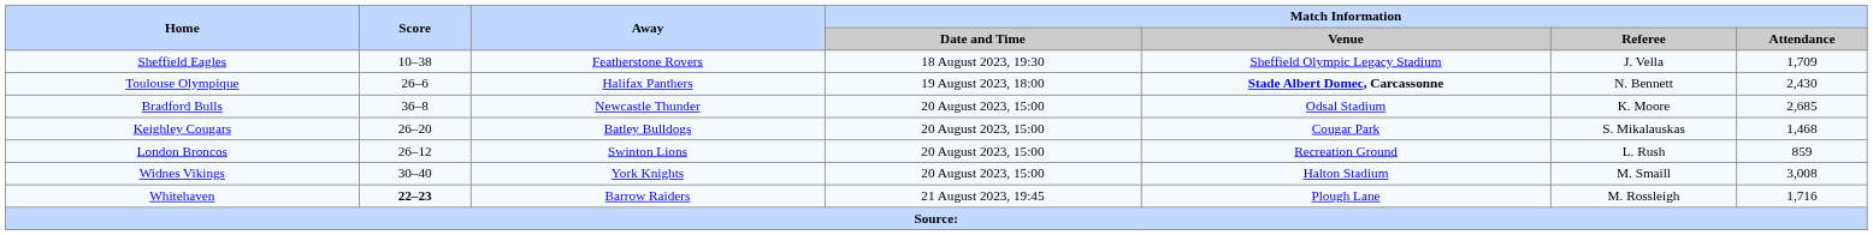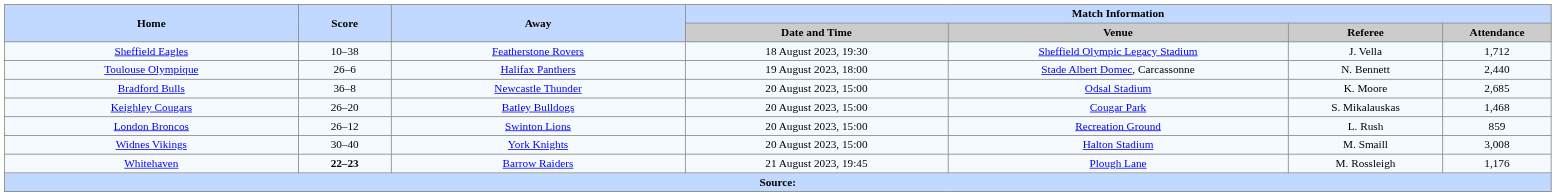Sheffield Eagles | Match Information / Attendance: 1,709 -> 1,712
Toulouse Olympique | Match Information / Venue: bold -> normal
Toulouse Olympique | Match Information / Attendance: 2,430 -> 2,440
Whitehaven | Match Information / Attendance: 1,716 -> 1,176
